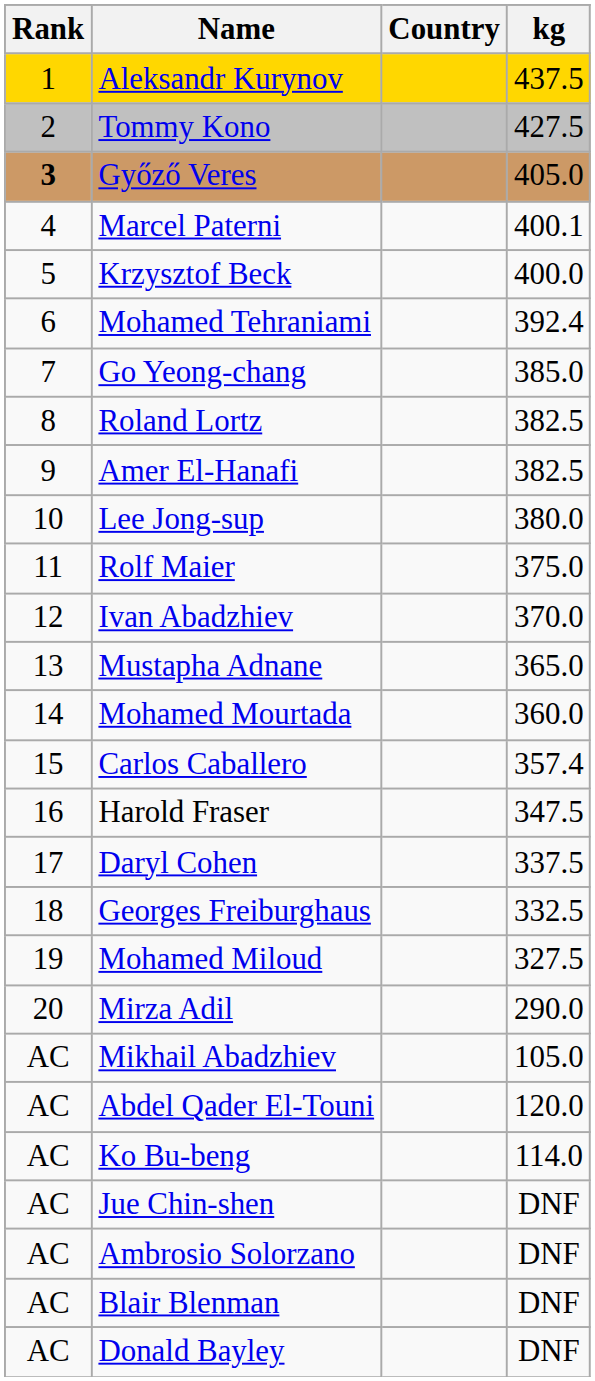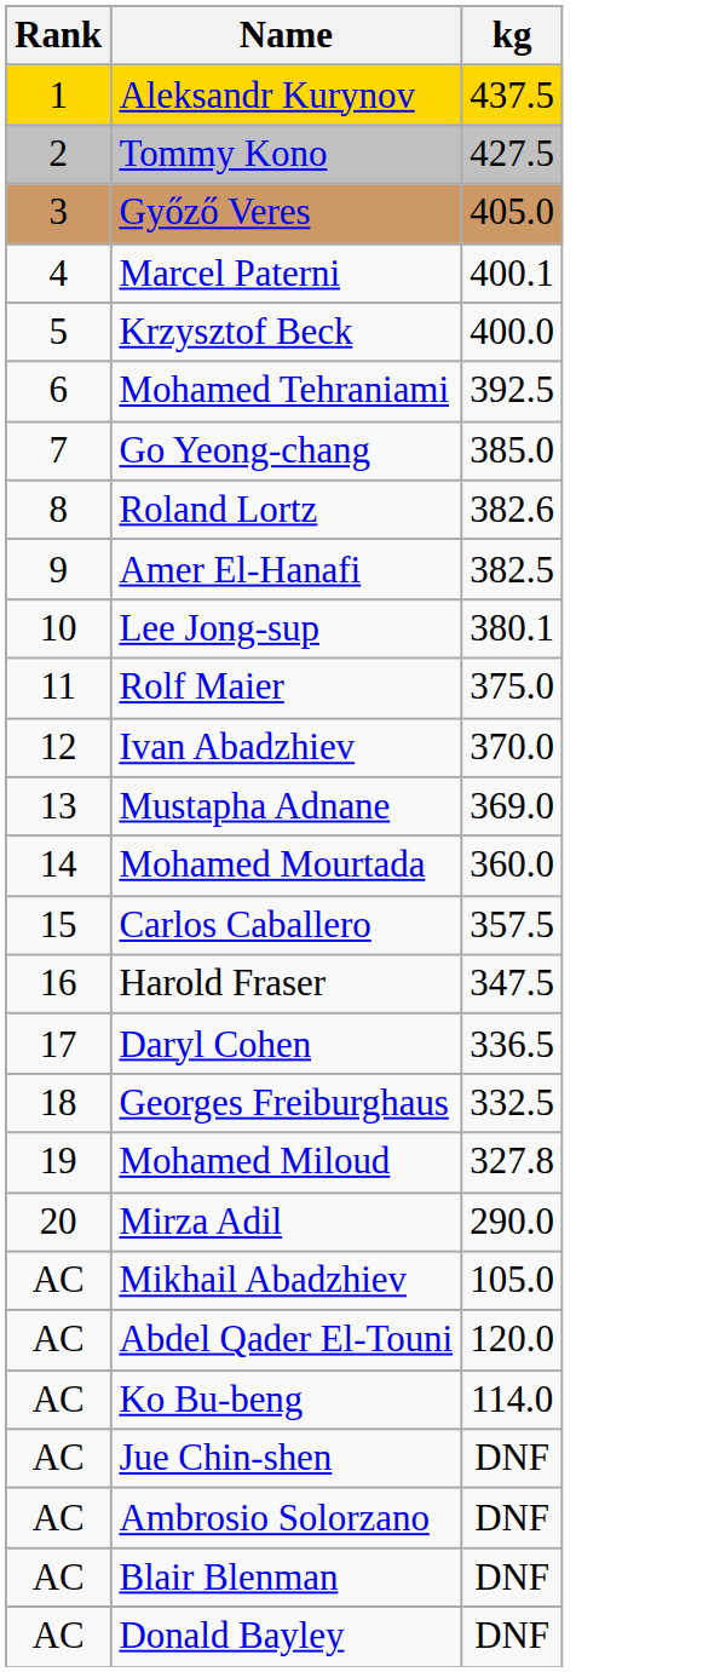- column: Country
Győző Veres | Rank: bold -> normal
Mohamed Tehraniami | kg: 392.4 -> 392.5
Roland Lortz | kg: 382.5 -> 382.6
Lee Jong-sup | kg: 380.0 -> 380.1
Mustapha Adnane | kg: 365.0 -> 369.0
Carlos Caballero | kg: 357.4 -> 357.5
Daryl Cohen | kg: 337.5 -> 336.5
Mohamed Miloud | kg: 327.5 -> 327.8
